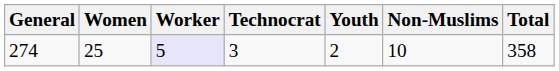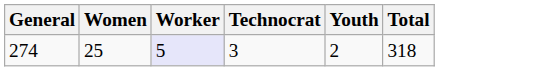- column: Non-Muslims | 10
274 | Total: 358 -> 318
